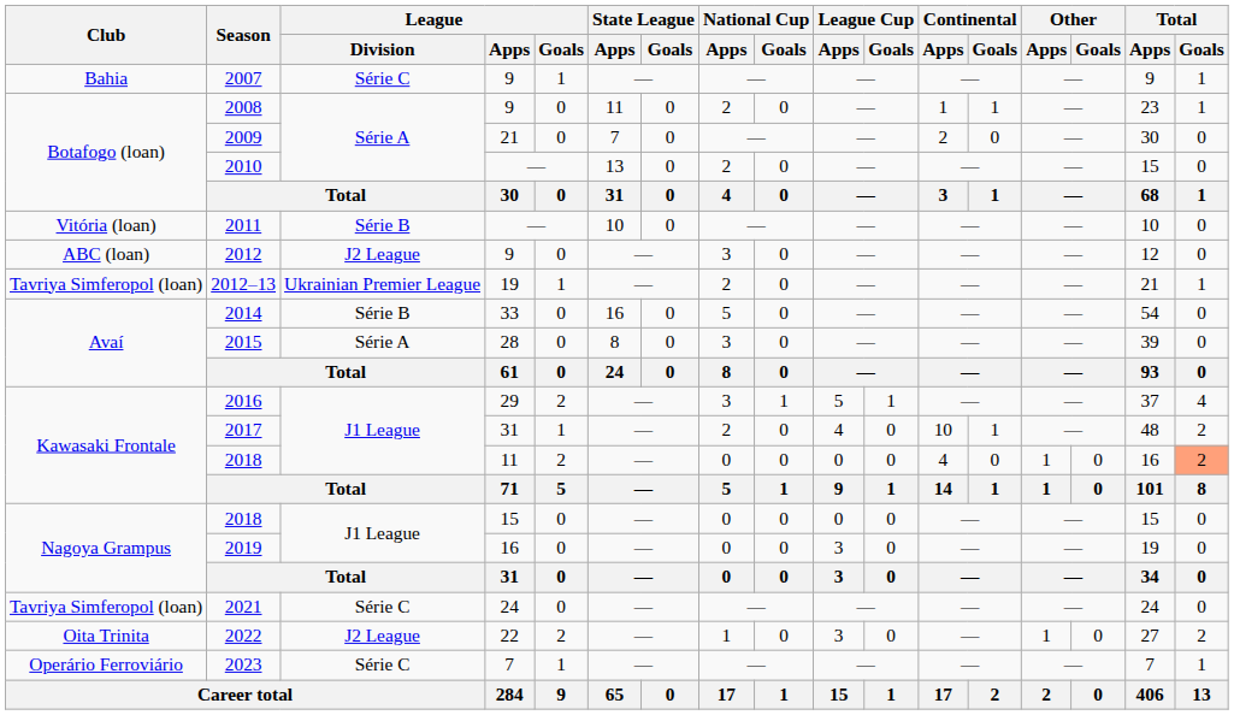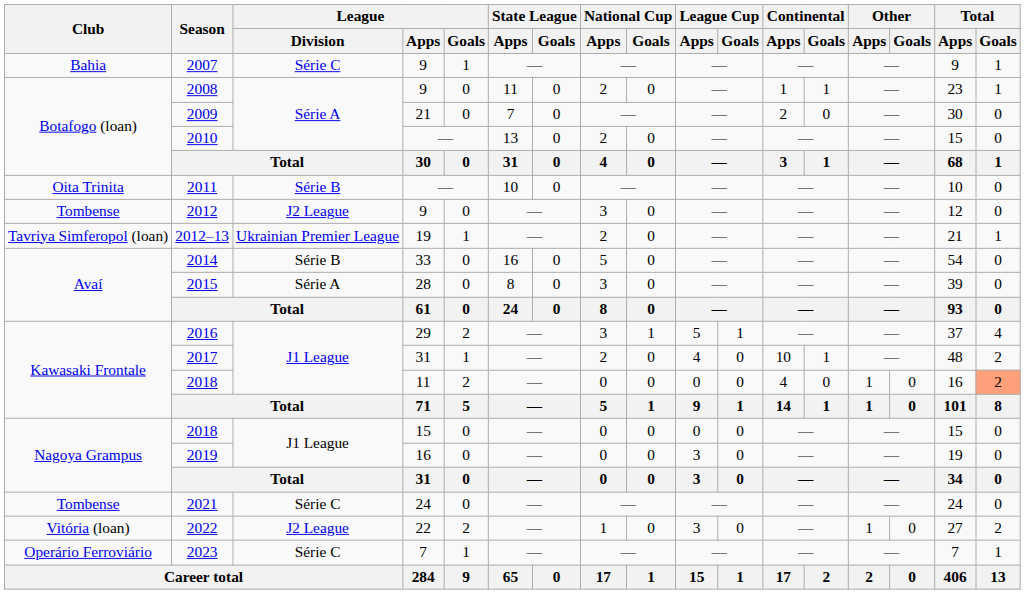2011 | Club: Vitória (loan) -> Oita Trinita
2012 | Club: ABC (loan) -> Tombense
2021 | Club: Tavriya Simferopol (loan) -> Tombense
2022 | Club: Oita Trinita -> Vitória (loan)
